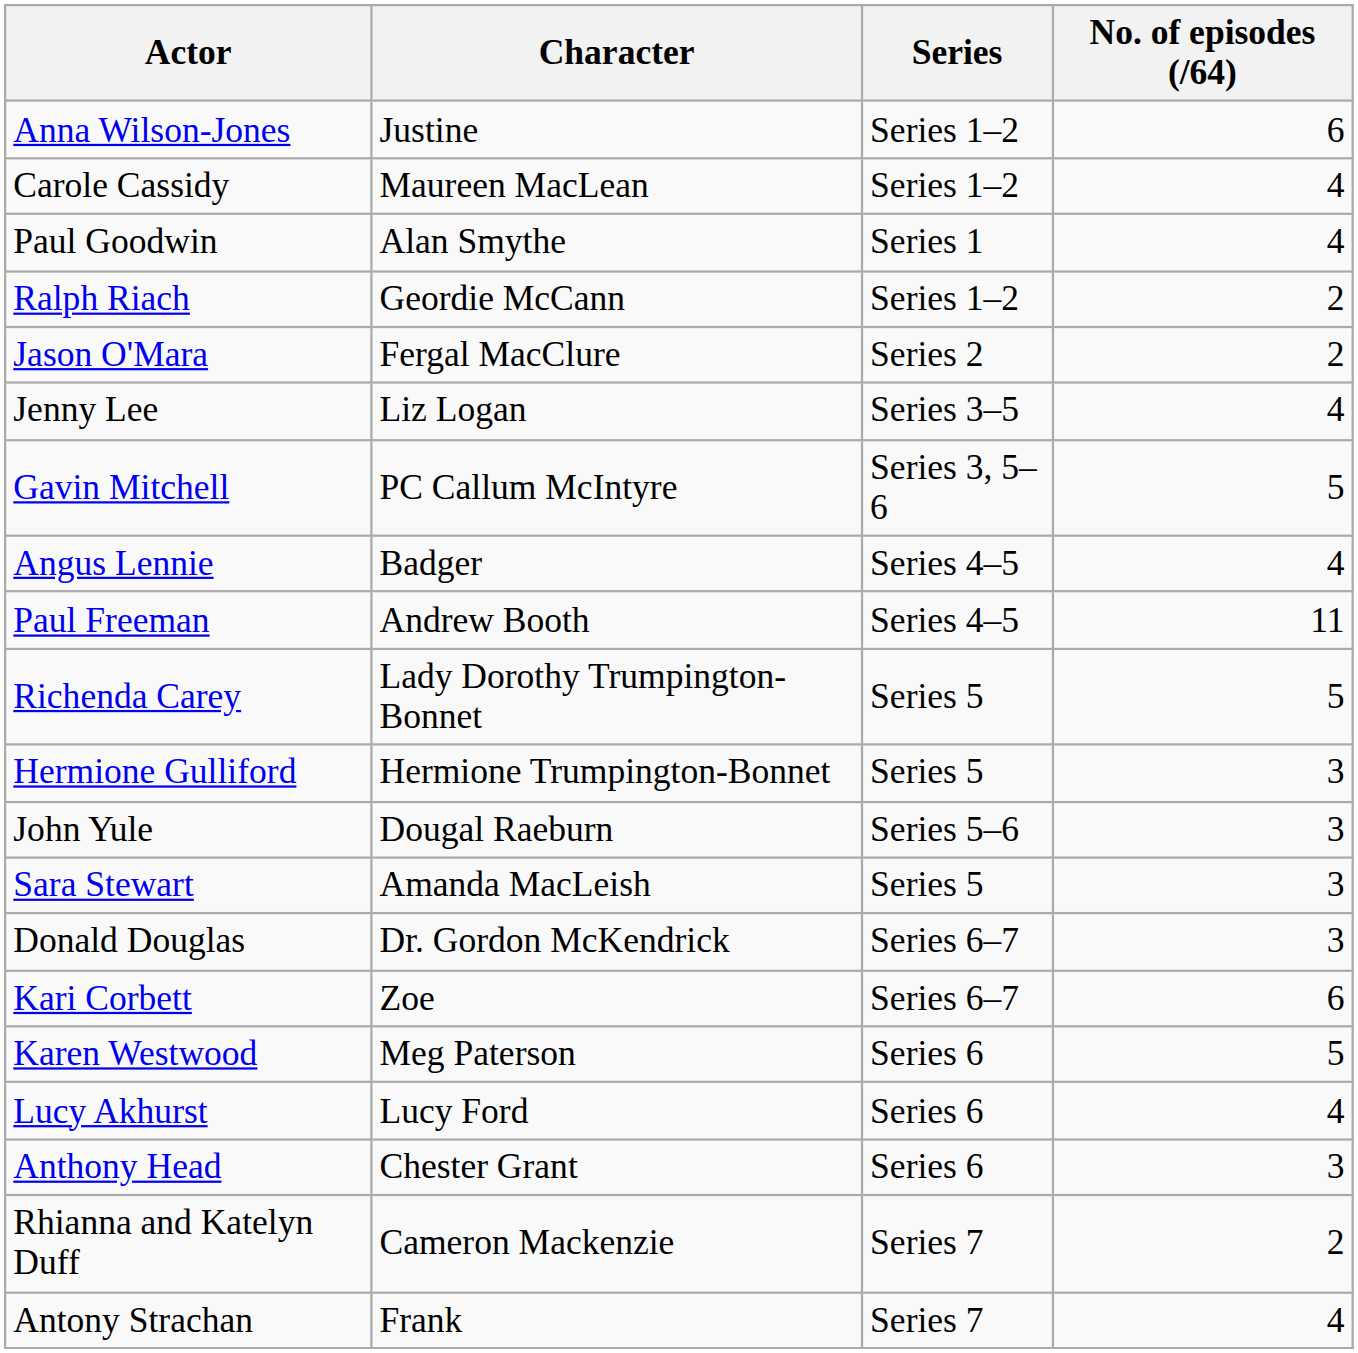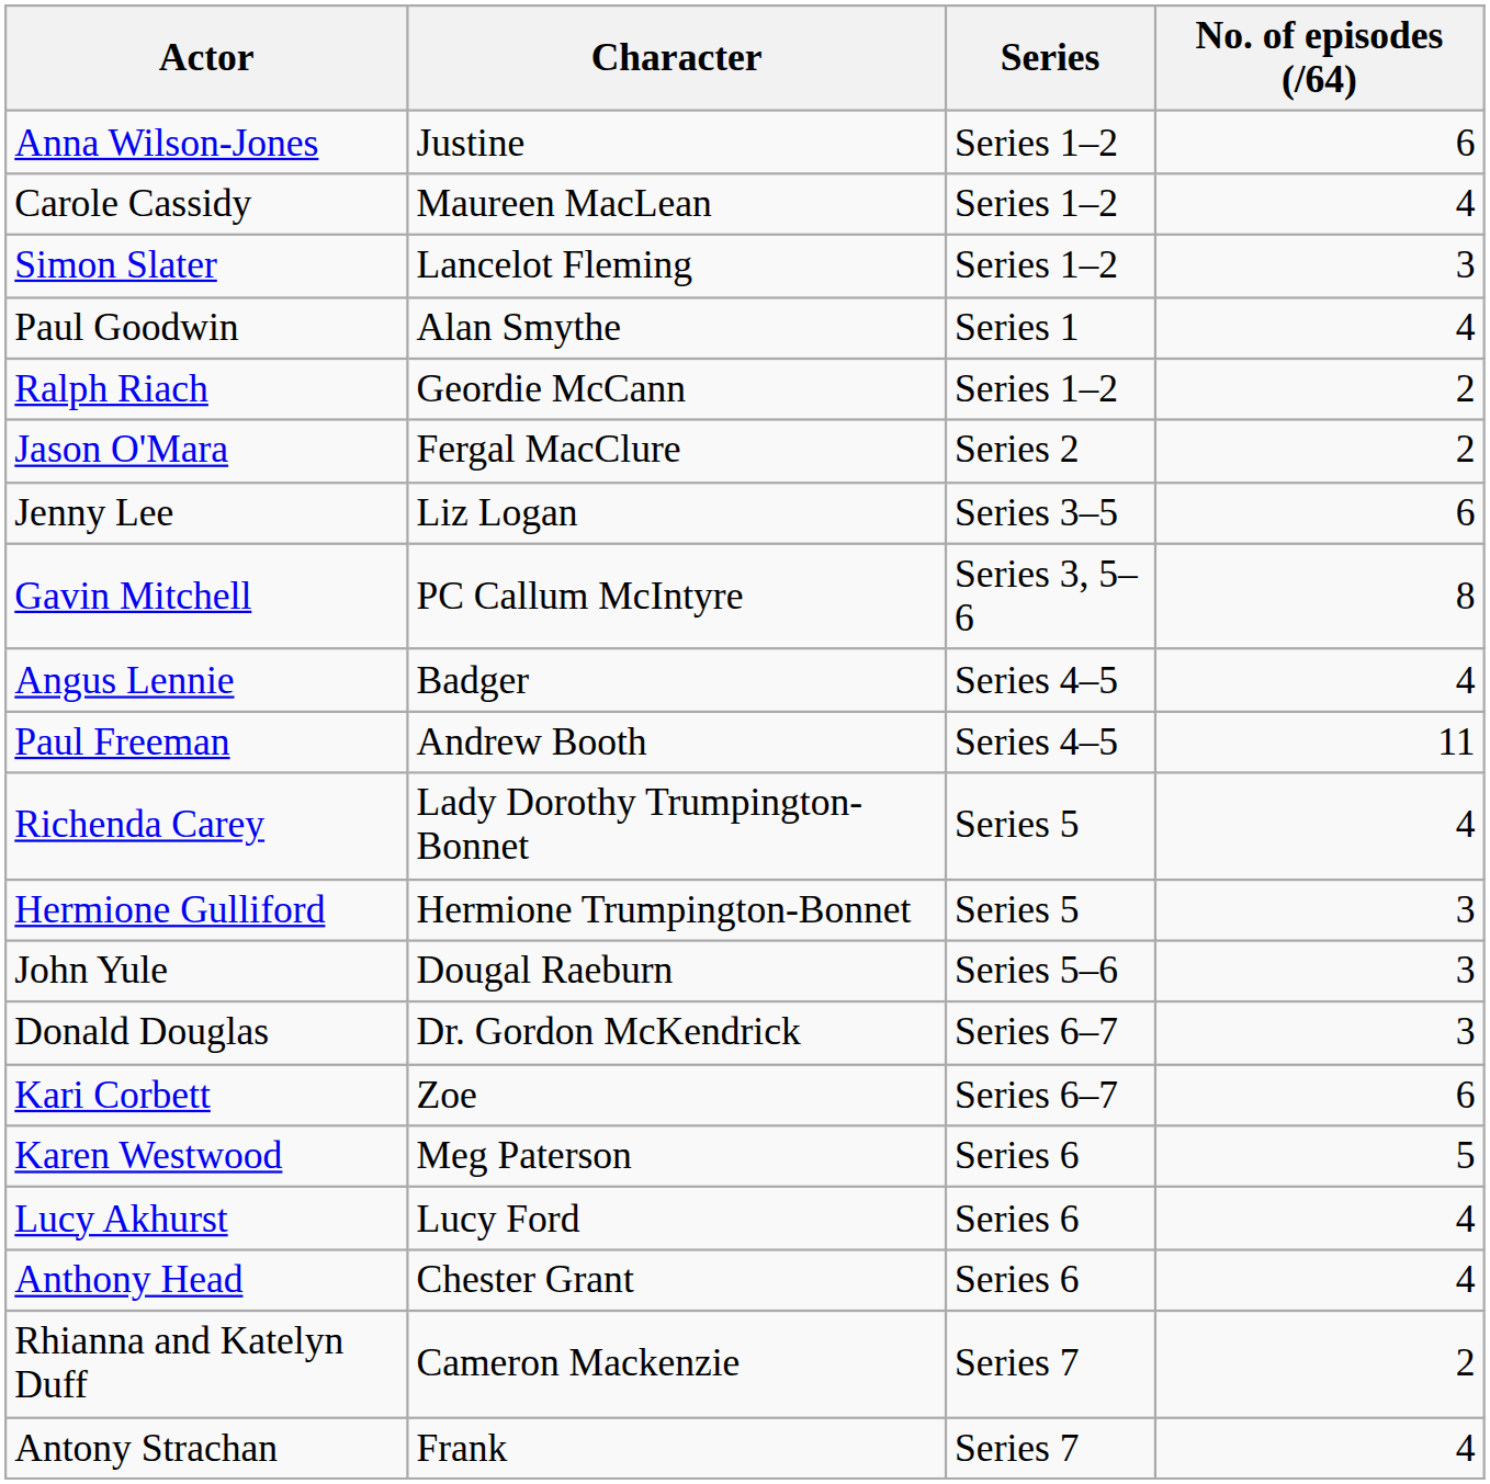+ row: Simon Slater | Lancelot Fleming | Series 1–2 | 3
Jenny Lee | No. of episodes (/64): 4 -> 6
Gavin Mitchell | No. of episodes (/64): 5 -> 8
Richenda Carey | No. of episodes (/64): 5 -> 4
- row: Sara Stewart | Amanda MacLeish | Series 5 | 3
Anthony Head | No. of episodes (/64): 3 -> 4
